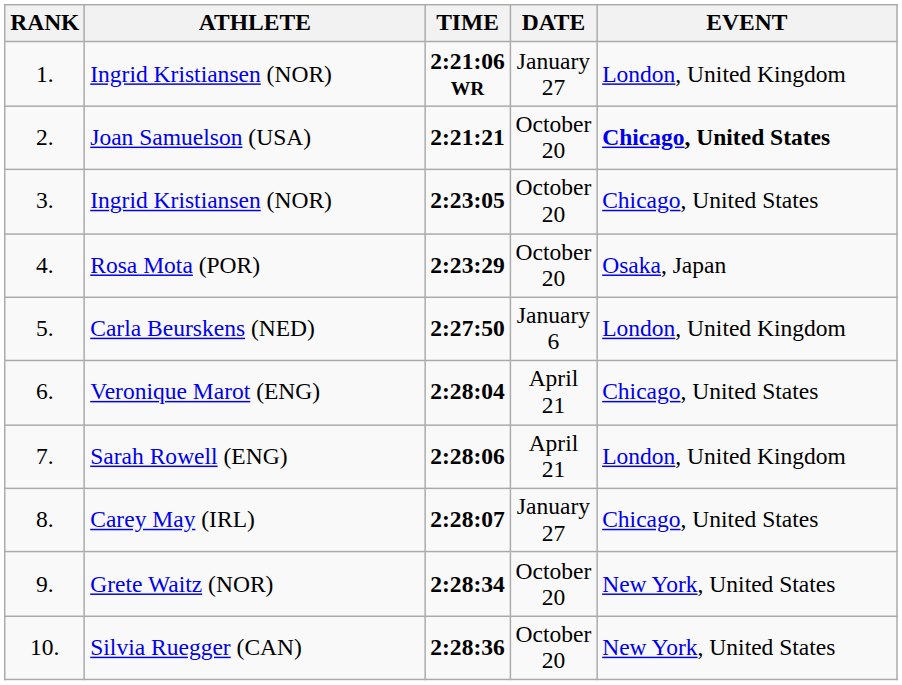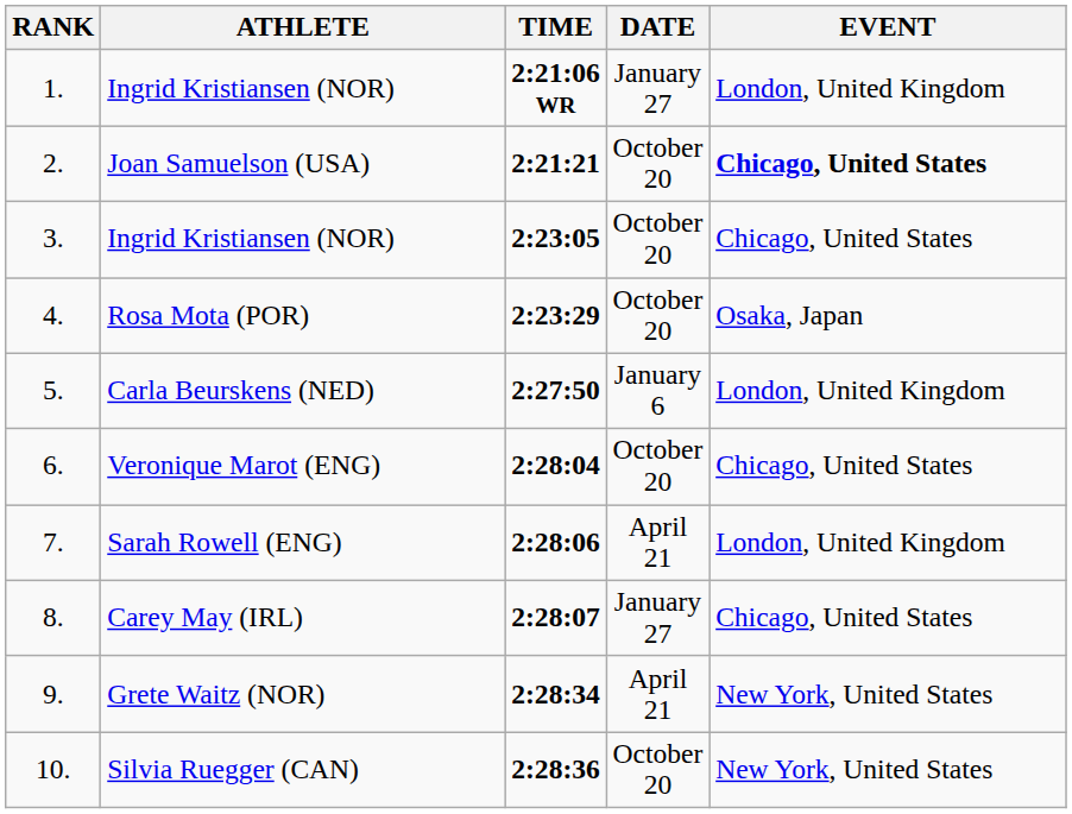Veronique Marot (ENG) | DATE: April 21 -> October 20
Grete Waitz (NOR) | DATE: October 20 -> April 21
